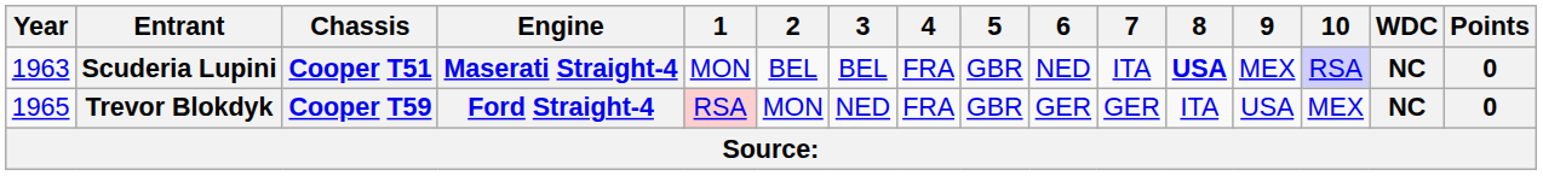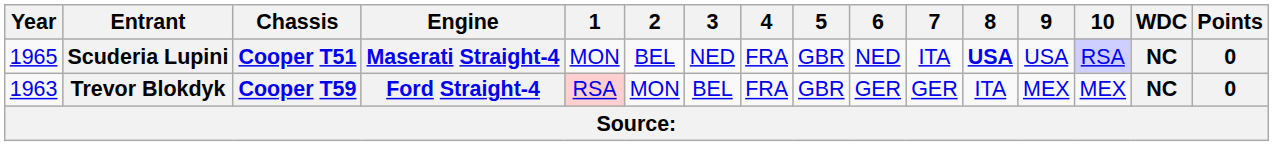Scuderia Lupini | Year: 1963 -> 1965
Scuderia Lupini | 3: BEL -> NED
Scuderia Lupini | 9: MEX -> USA
Trevor Blokdyk | Year: 1965 -> 1963
Trevor Blokdyk | 3: NED -> BEL
Trevor Blokdyk | 9: USA -> MEX
